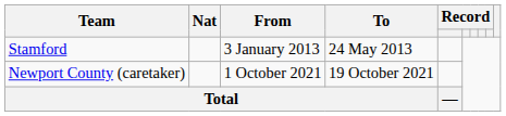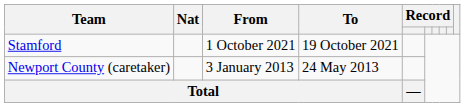Stamford | From: 3 January 2013 -> 1 October 2021
Stamford | To: 24 May 2013 -> 19 October 2021
Newport County (caretaker) | From: 1 October 2021 -> 3 January 2013
Newport County (caretaker) | To: 19 October 2021 -> 24 May 2013
